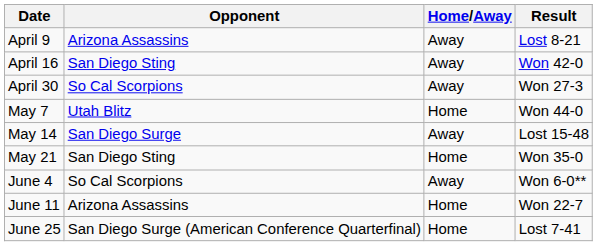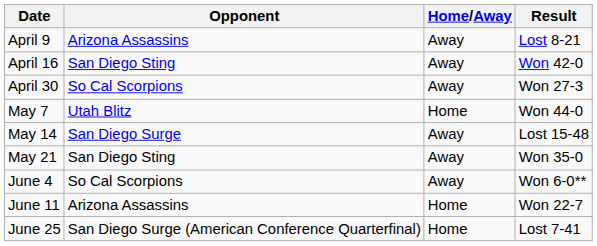May 21 | Home/Away: Home -> Away
